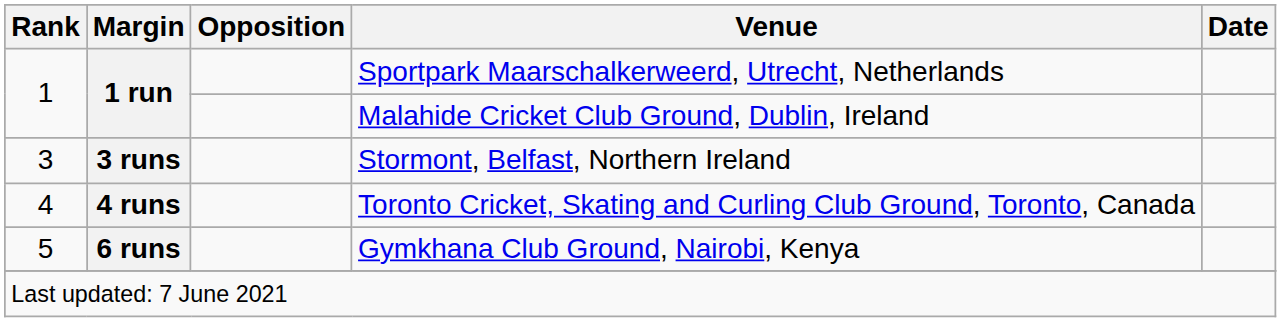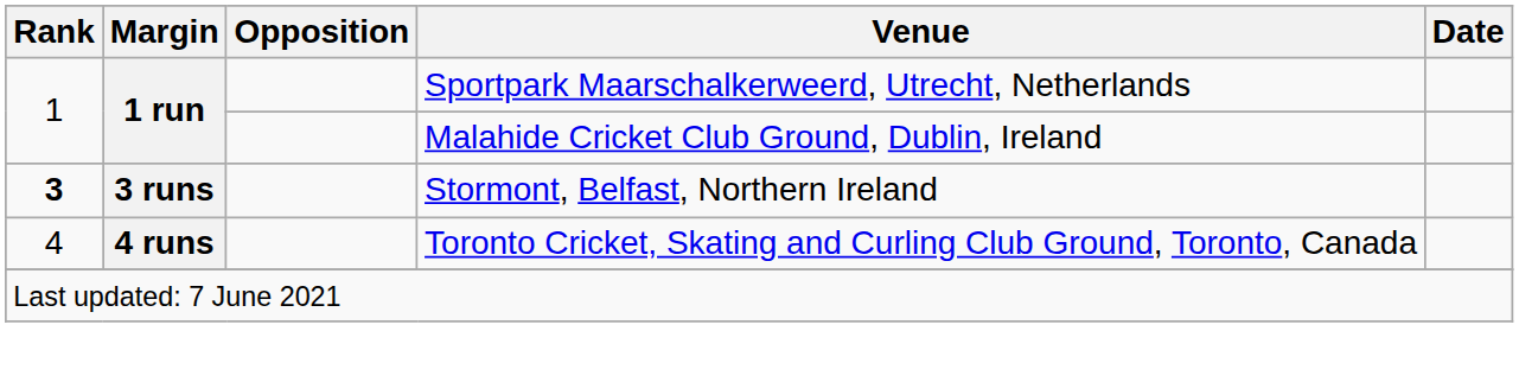Stormont, Belfast, Northern Ireland | Rank: normal -> bold
- row: 5 | 6 runs | Gymkhana Club Ground, Nairobi, Kenya
